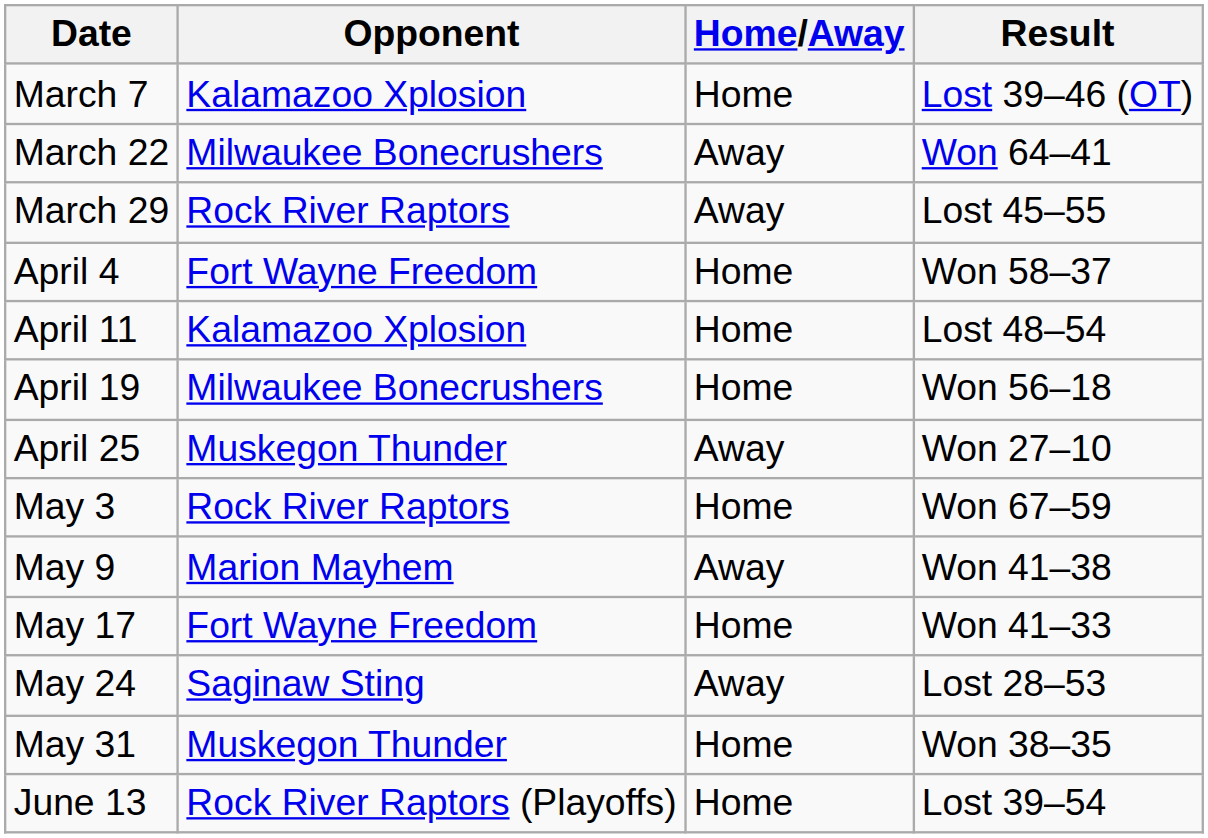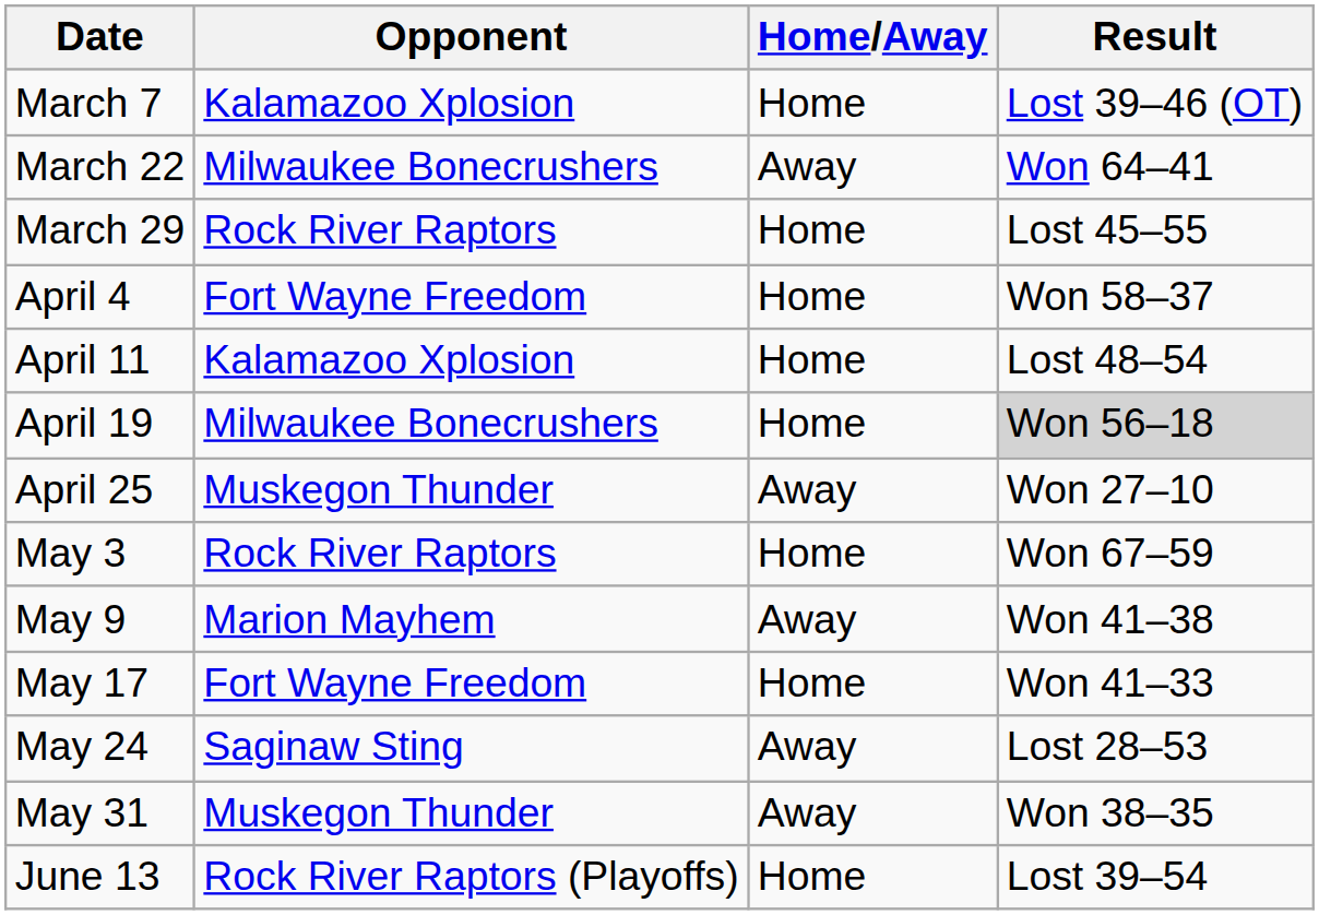March 29 | Home/Away: Away -> Home
April 19 | Result: no background -> lightgrey background
May 31 | Home/Away: Home -> Away
